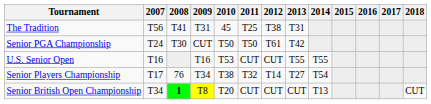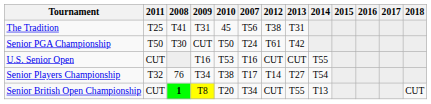columns swapped: 2007 <-> 2011
U.S. Senior Open | 2013: T55 -> CUT
Senior British Open Championship | 2013: CUT -> T55
